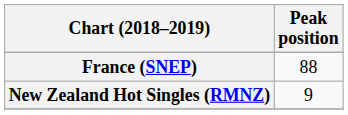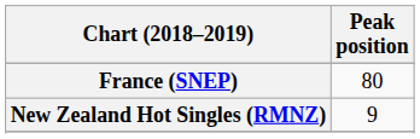France (SNEP) | Peak position: 88 -> 80
